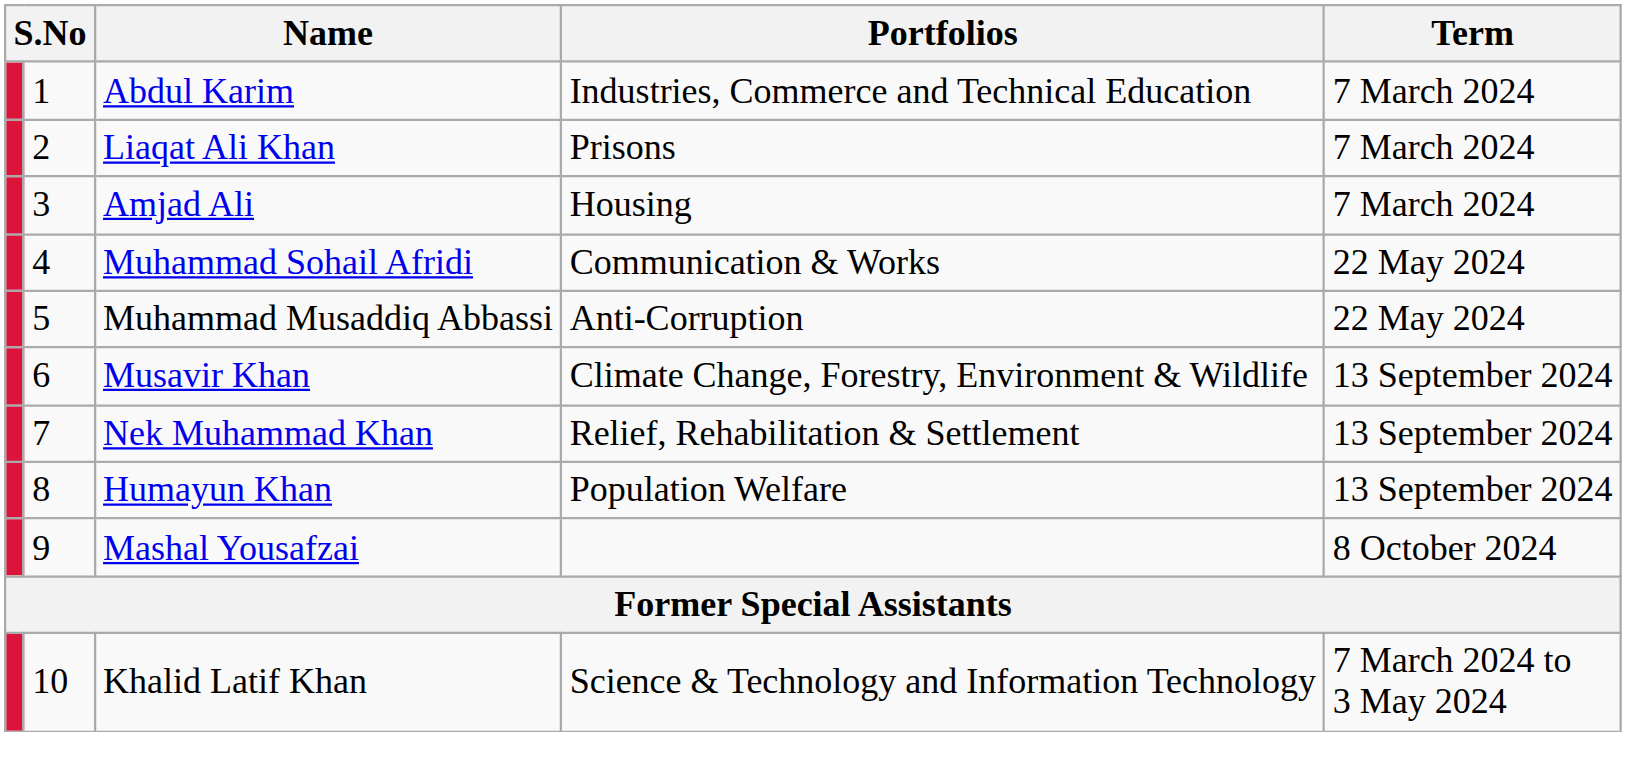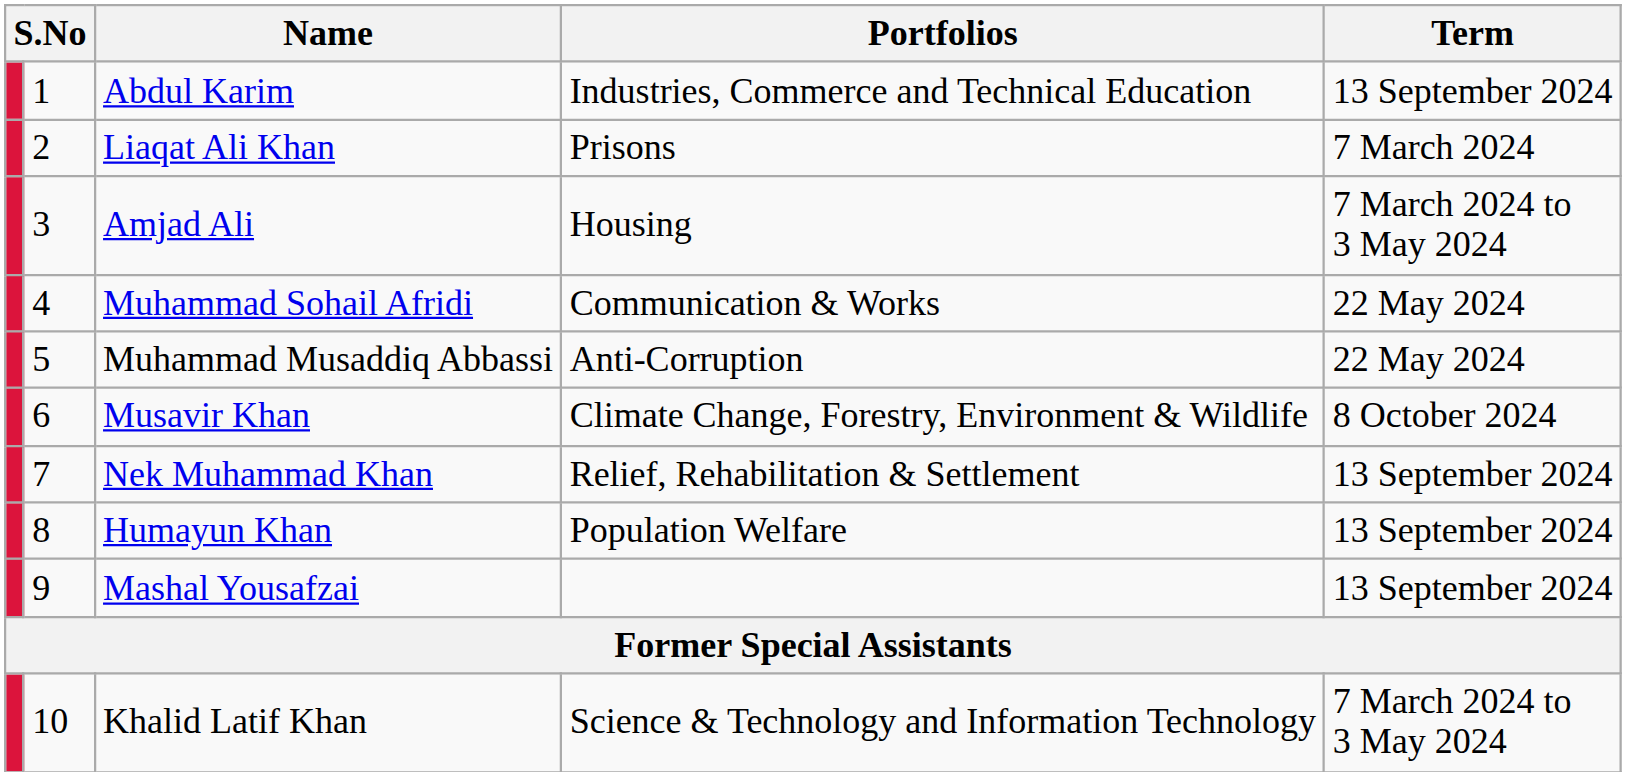Abdul Karim | Term: 7 March 2024 -> 13 September 2024
Amjad Ali | Term: 7 March 2024 -> 7 March 2024 to 3 May 2024
Musavir Khan | Term: 13 September 2024 -> 8 October 2024
Mashal Yousafzai | Term: 8 October 2024 -> 13 September 2024
